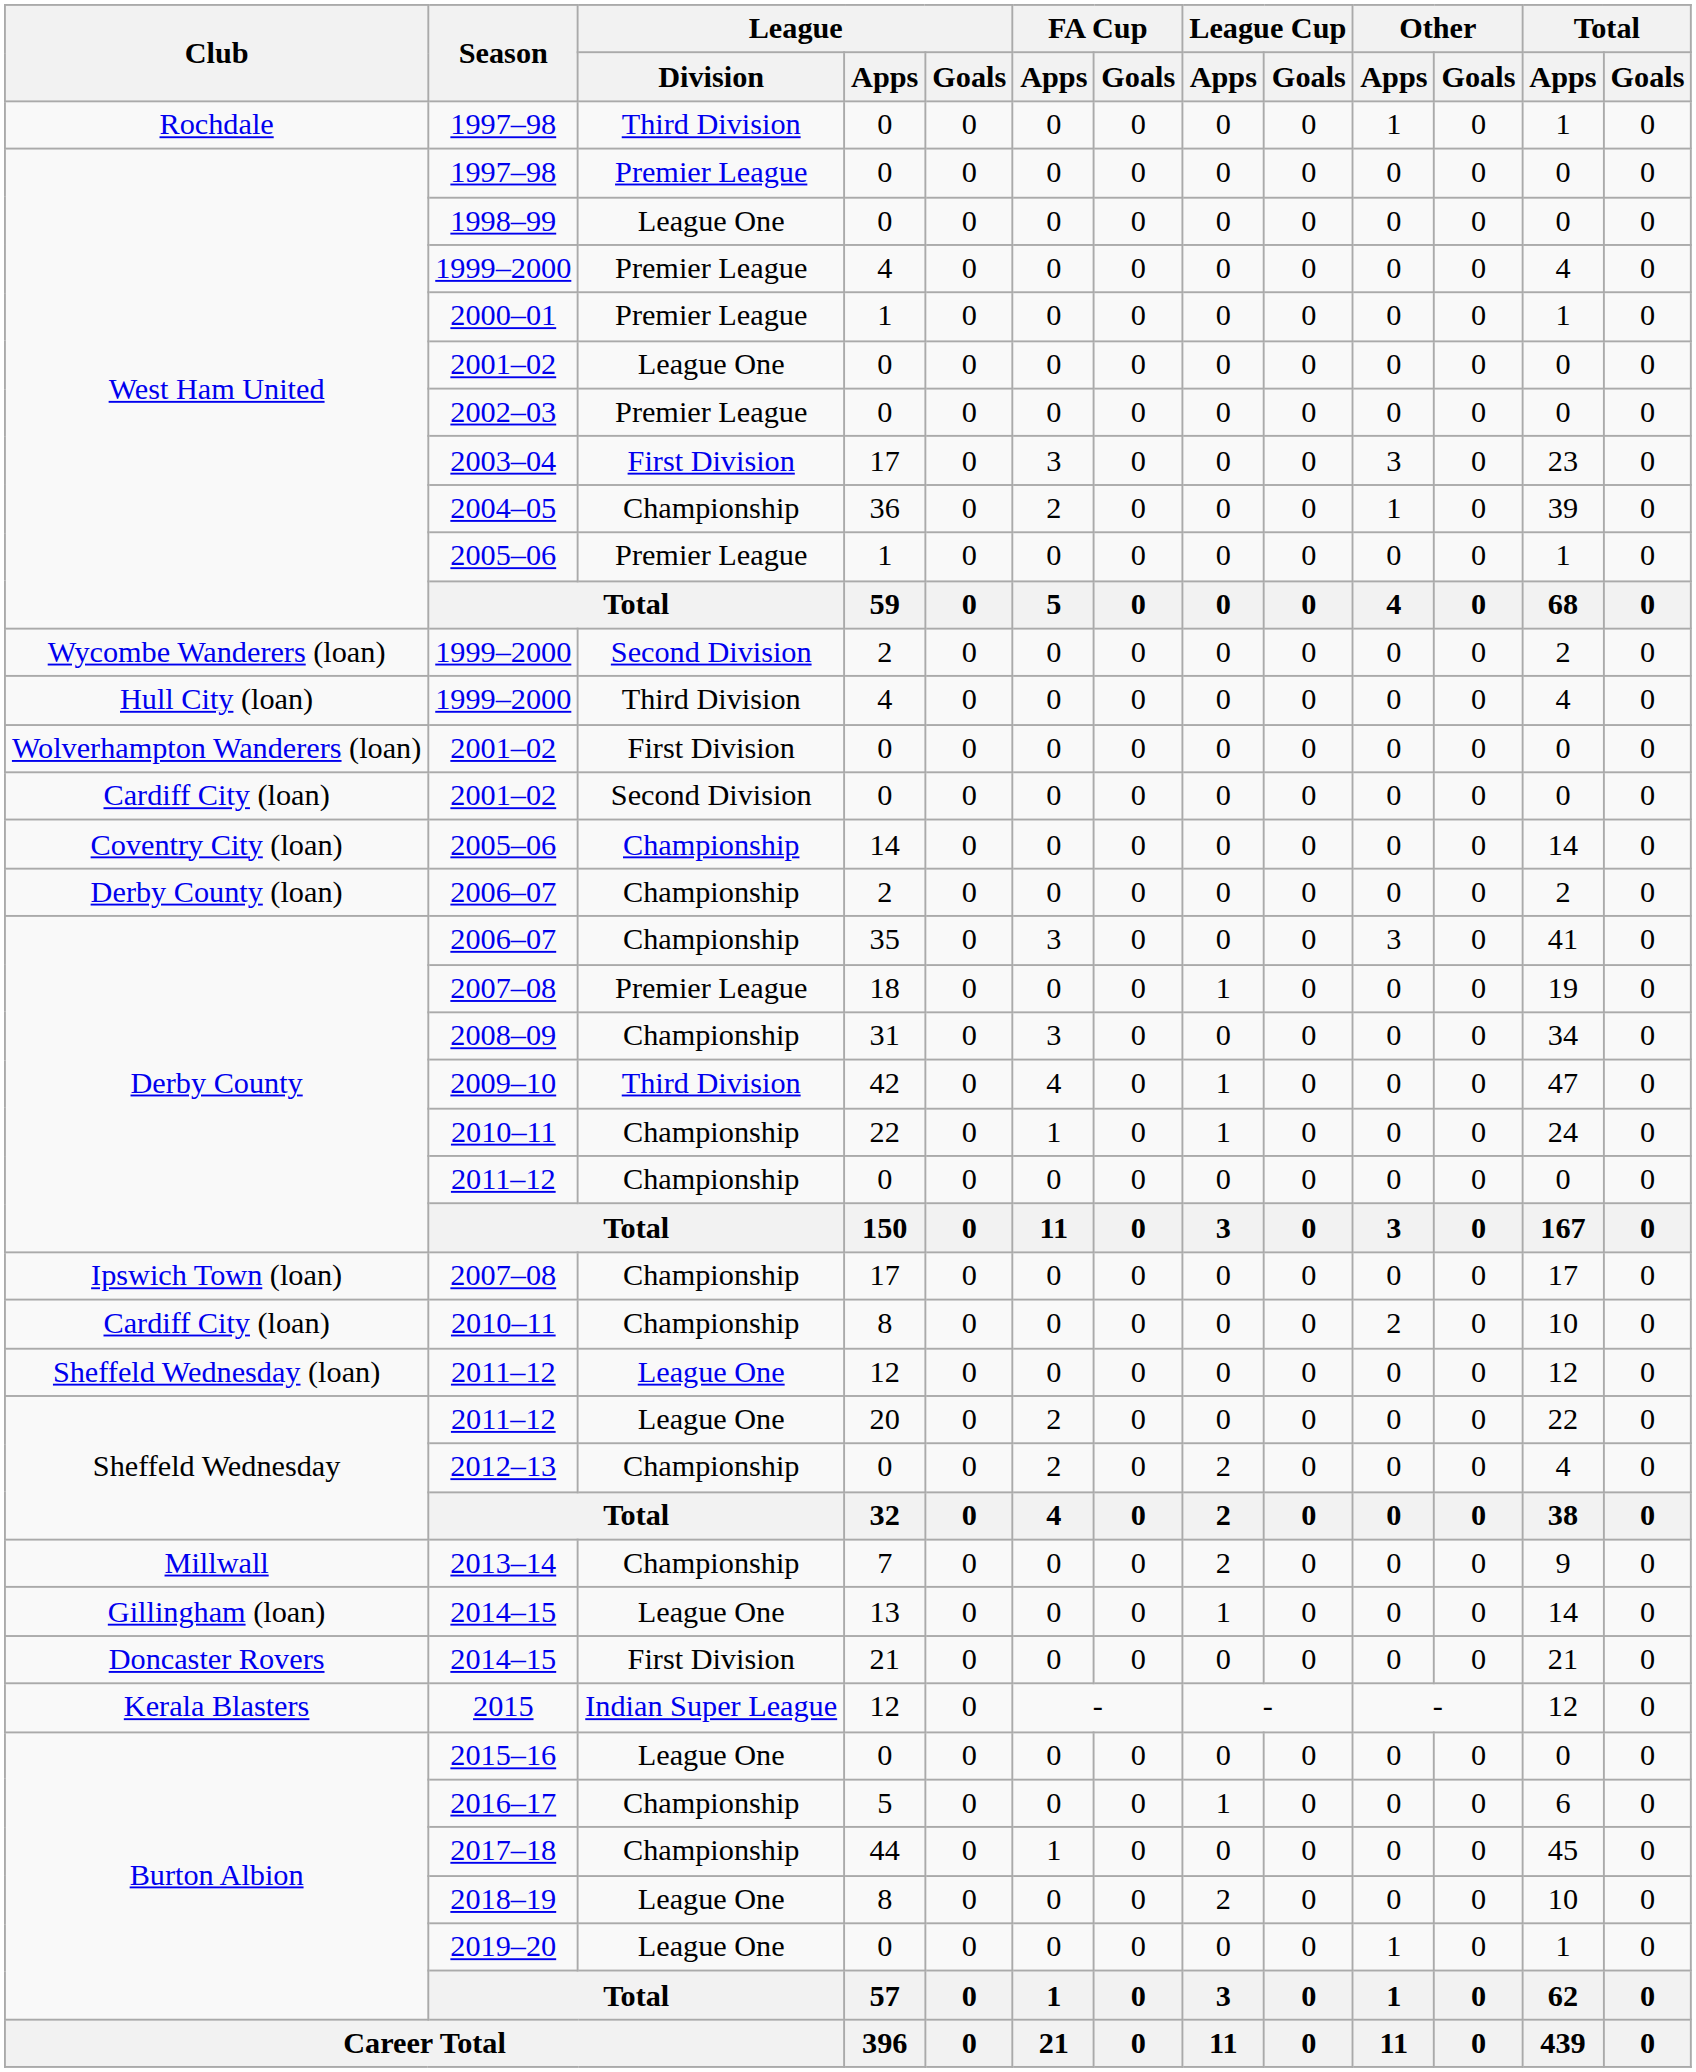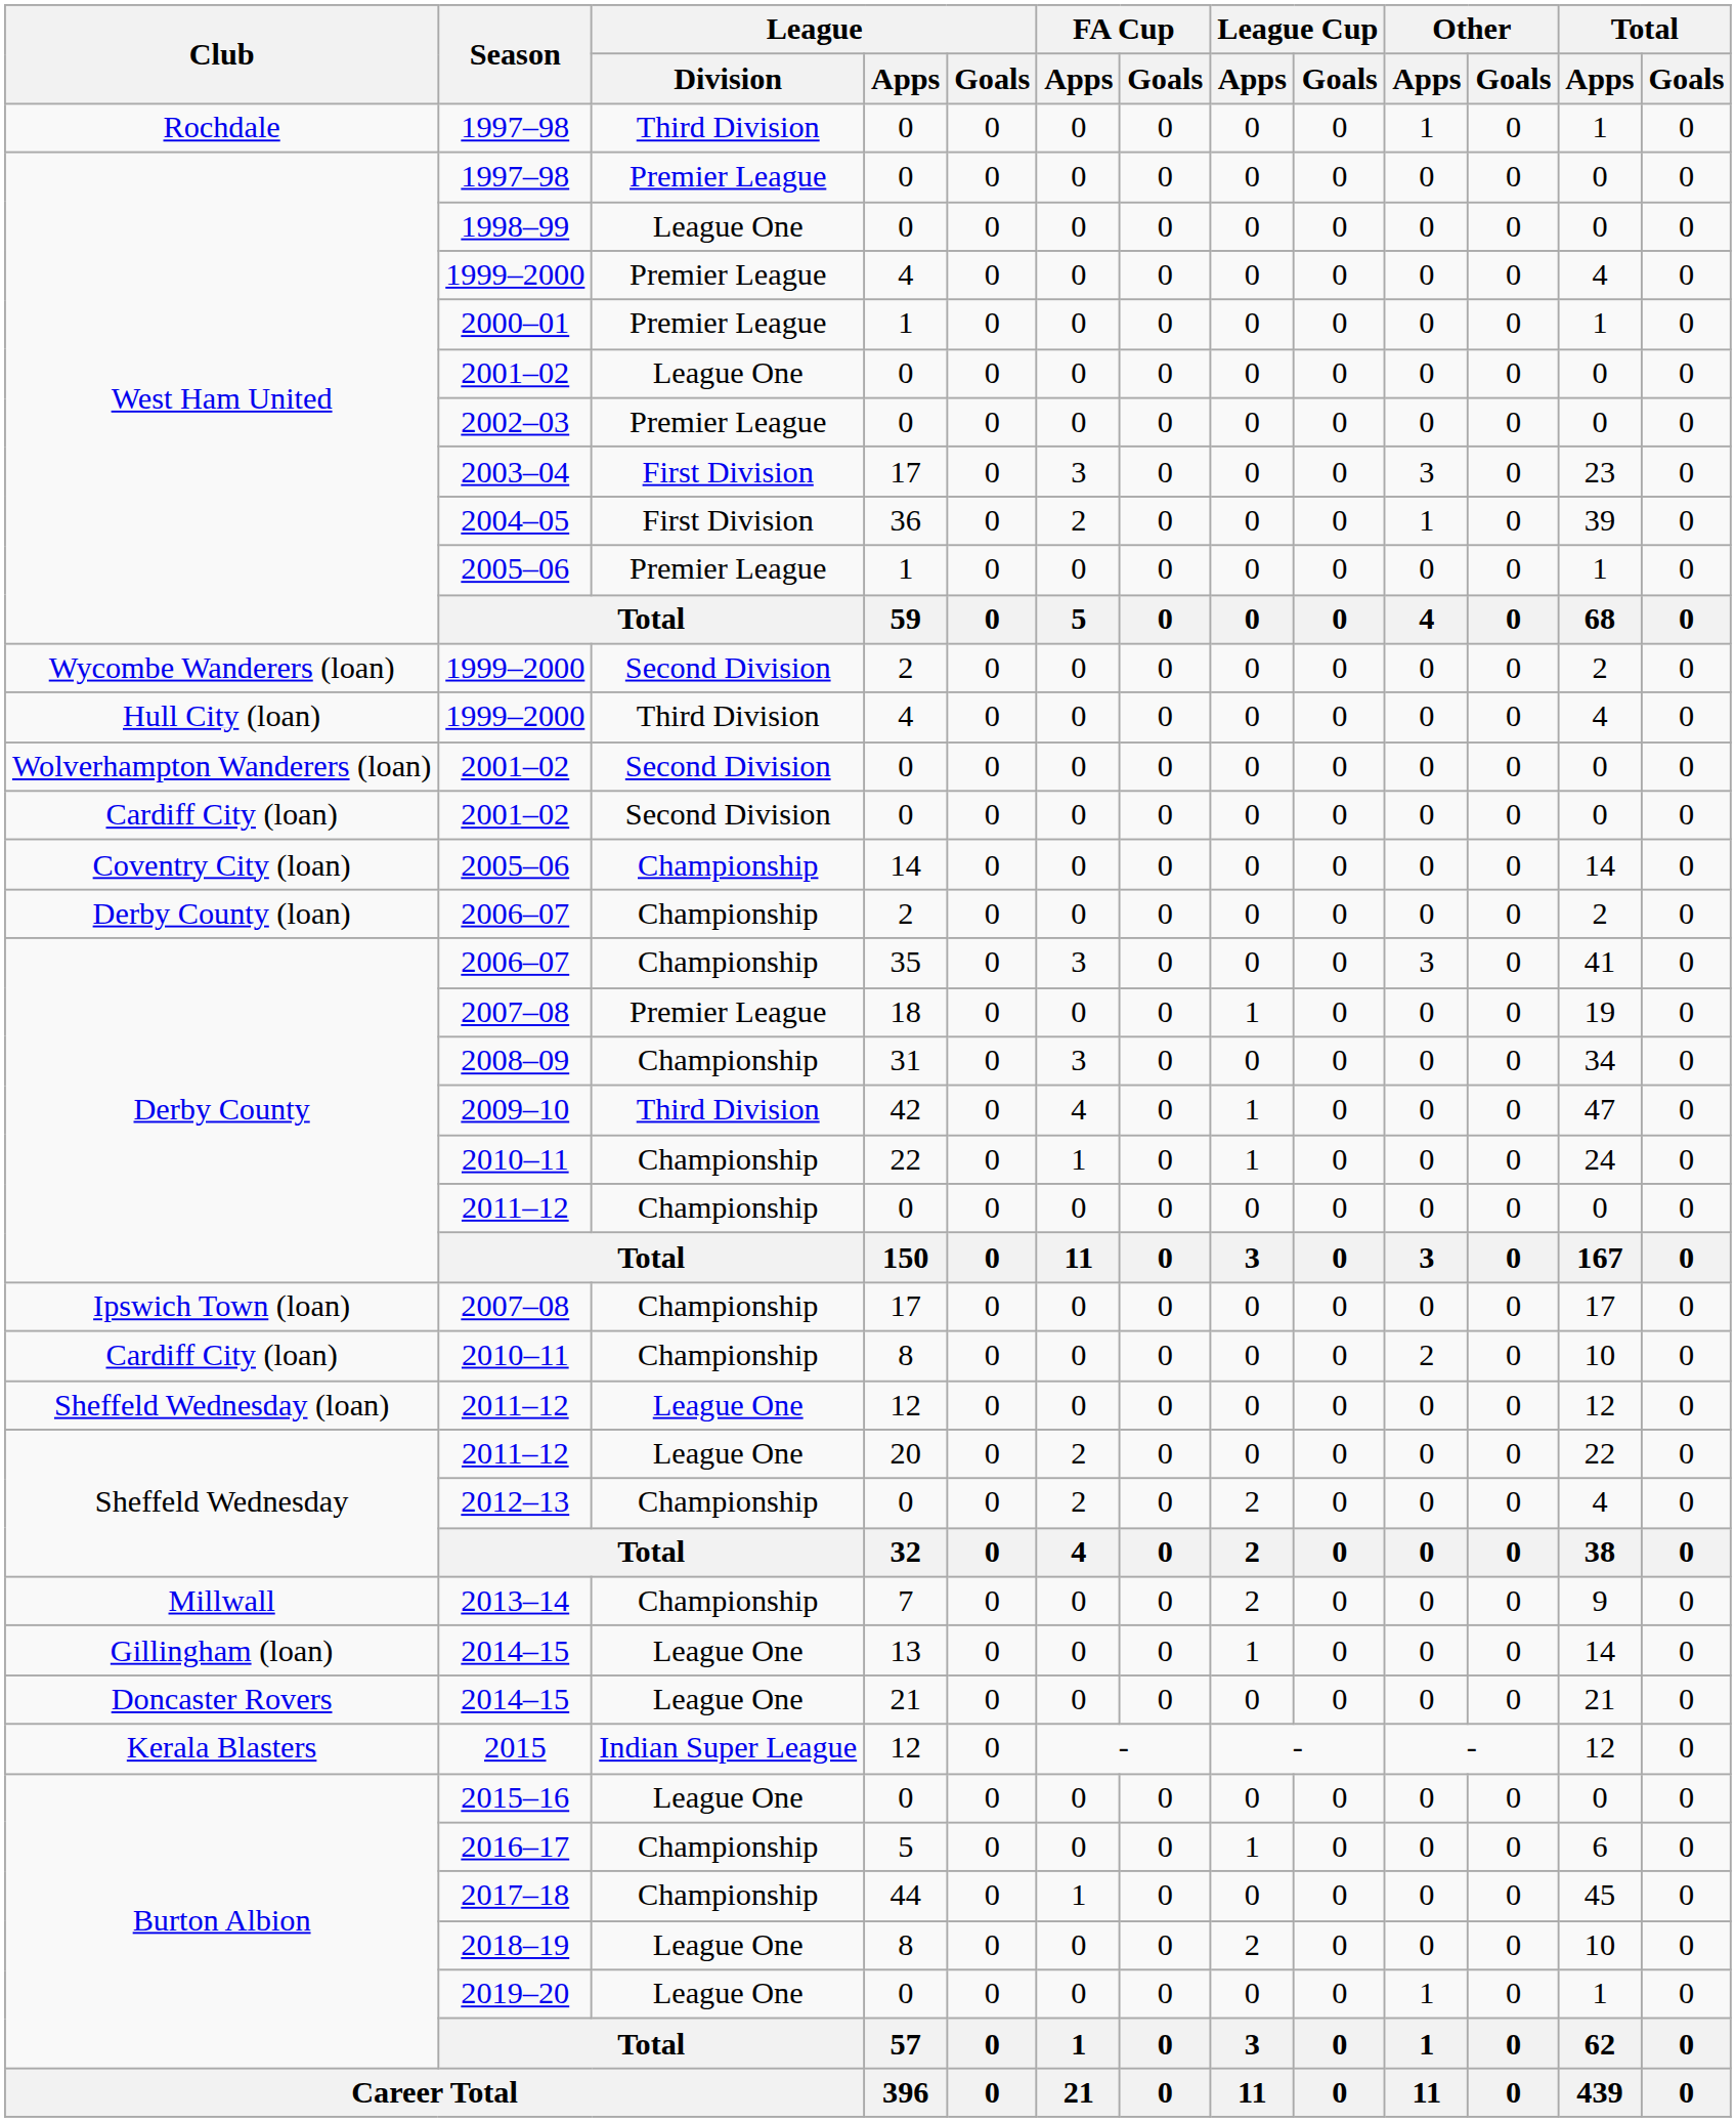2004–05 | League / Division: Championship -> First Division
Wolverhampton Wanderers (loan) / 2001–02 | League / Division: First Division -> Second Division
Doncaster Rovers / 2014–15 | League / Division: First Division -> League One
